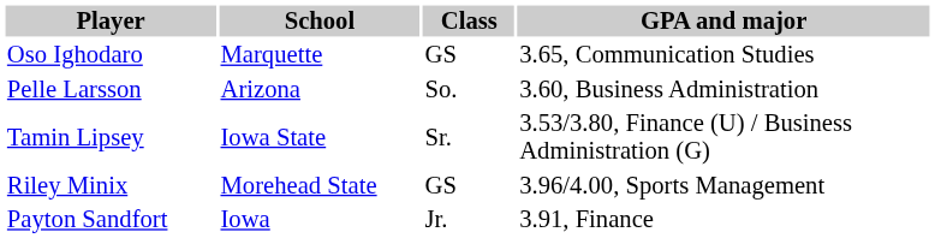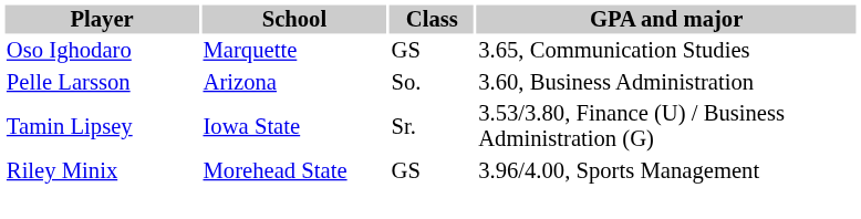- row: Payton Sandfort | Iowa | Jr. | 3.91, Finance
